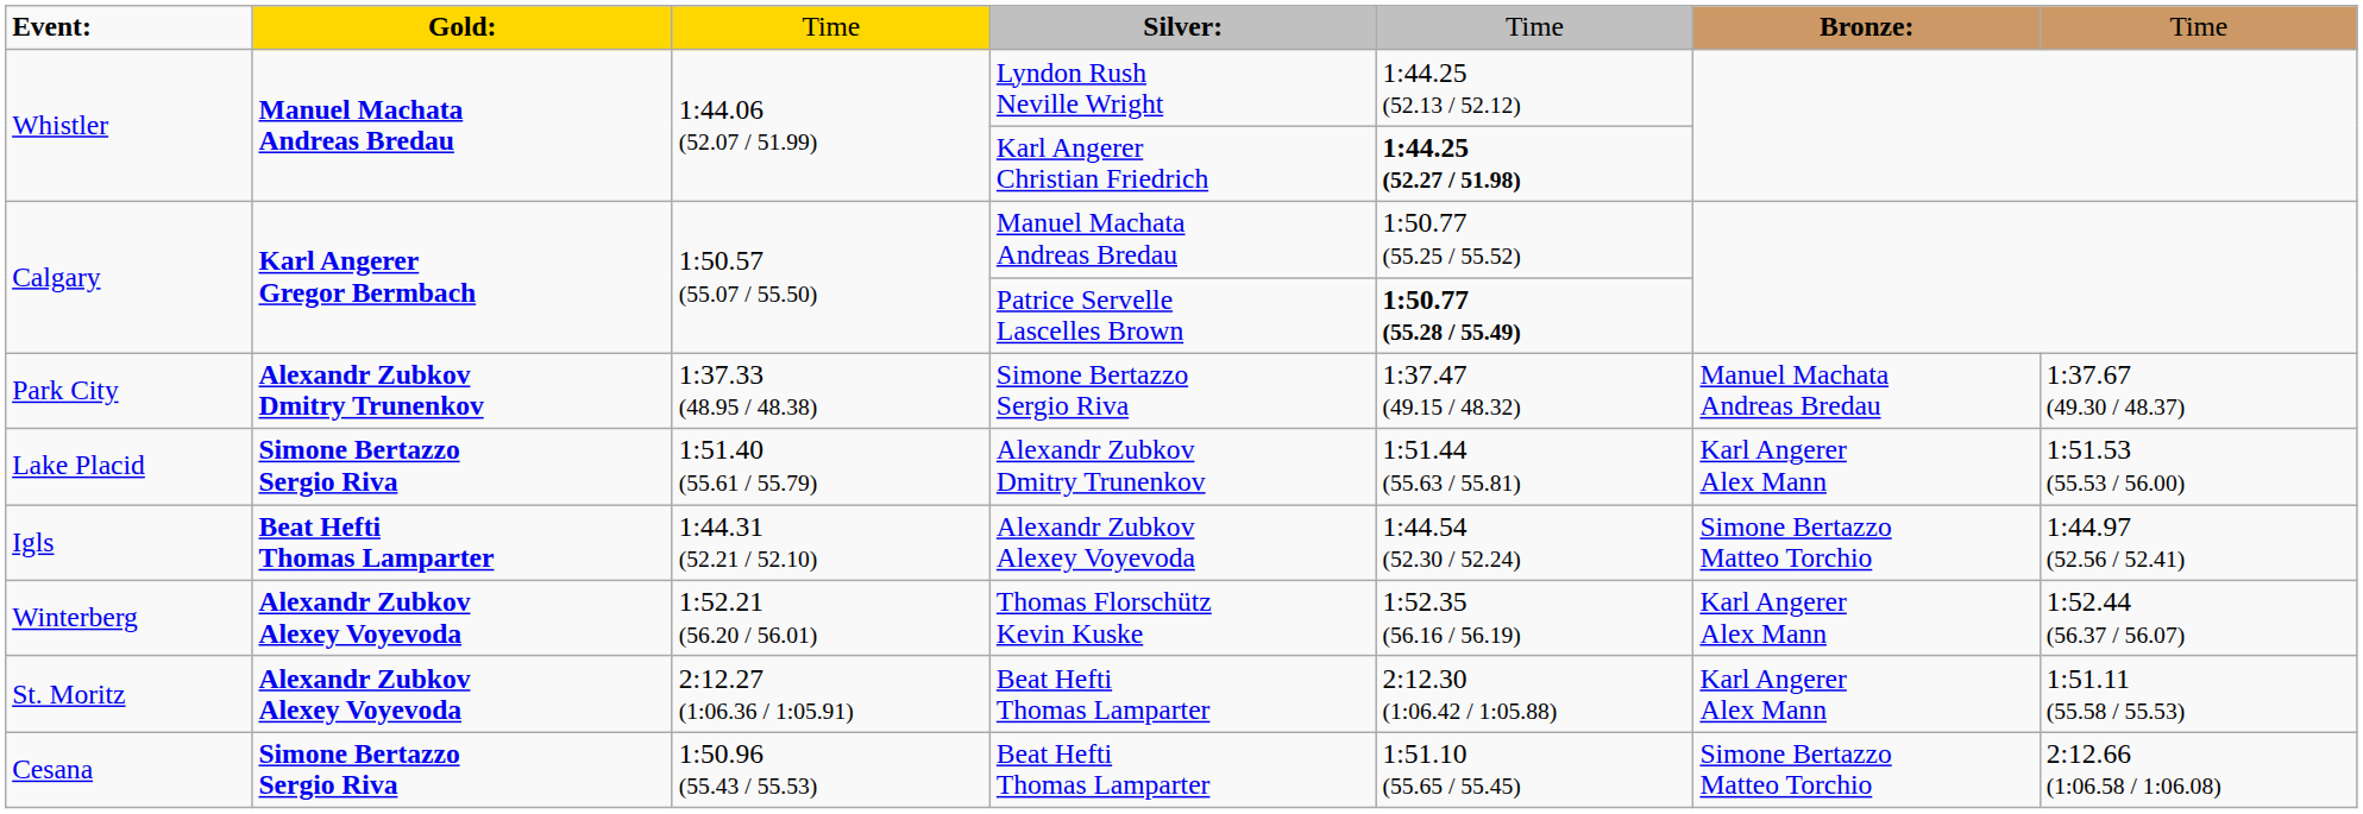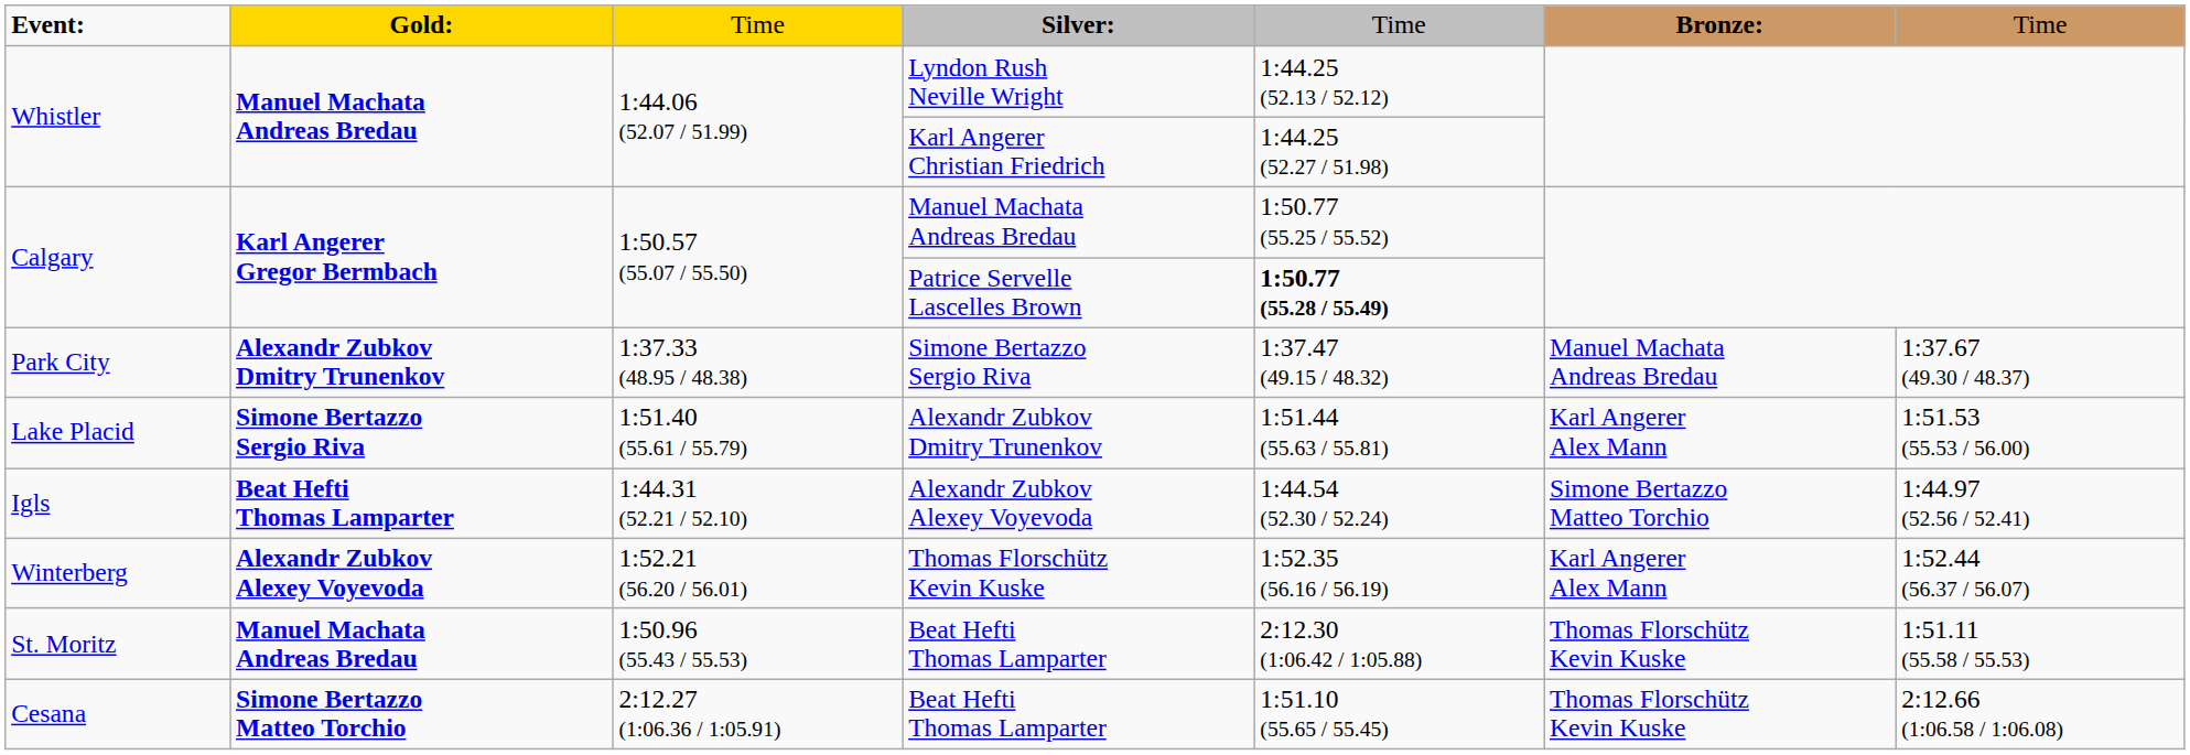Karl Angerer Christian Friedrich | column 5: bold -> normal
St. Moritz / Beat Hefti Thomas Lamparter | column 2: Alexandr Zubkov Alexey Voyevoda -> Manuel Machata Andreas Bredau
St. Moritz / Beat Hefti Thomas Lamparter | column 3: 2:12.27 (1:06.36 / 1:05.91) -> 1:50.96 (55.43 / 55.53)
St. Moritz / Beat Hefti Thomas Lamparter | column 6: Karl Angerer Alex Mann -> Thomas Florschütz Kevin Kuske
Cesana / Beat Hefti Thomas Lamparter | column 2: Simone Bertazzo Sergio Riva -> Simone Bertazzo Matteo Torchio
Cesana / Beat Hefti Thomas Lamparter | column 3: 1:50.96 (55.43 / 55.53) -> 2:12.27 (1:06.36 / 1:05.91)
Cesana / Beat Hefti Thomas Lamparter | column 6: Simone Bertazzo Matteo Torchio -> Thomas Florschütz Kevin Kuske
